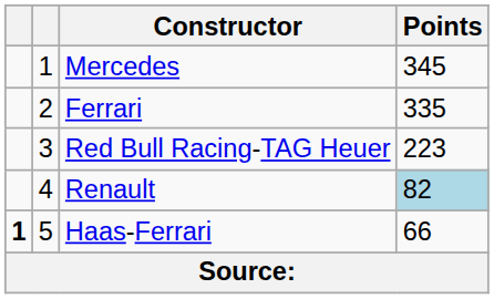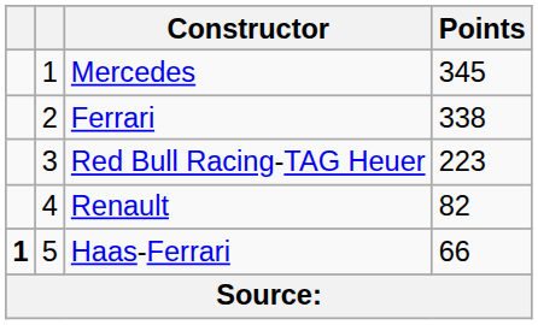Ferrari | Points: 335 -> 338
Renault | Points: lightblue background -> no background
